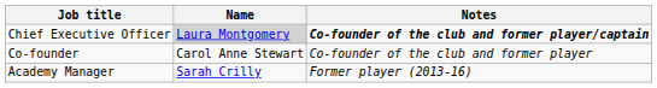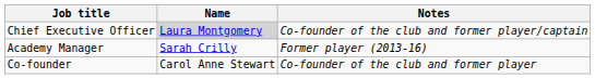Chief Executive Officer | Notes: bold -> normal
rows swapped: Co-founder <-> Academy Manager
